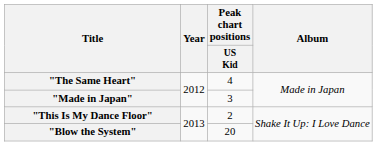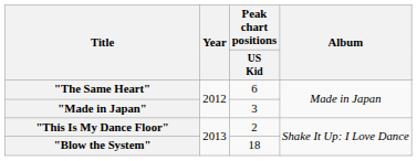"The Same Heart" | Peak chart positions / US Kid: 4 -> 6
"Blow the System" | Peak chart positions / US Kid: 20 -> 18
